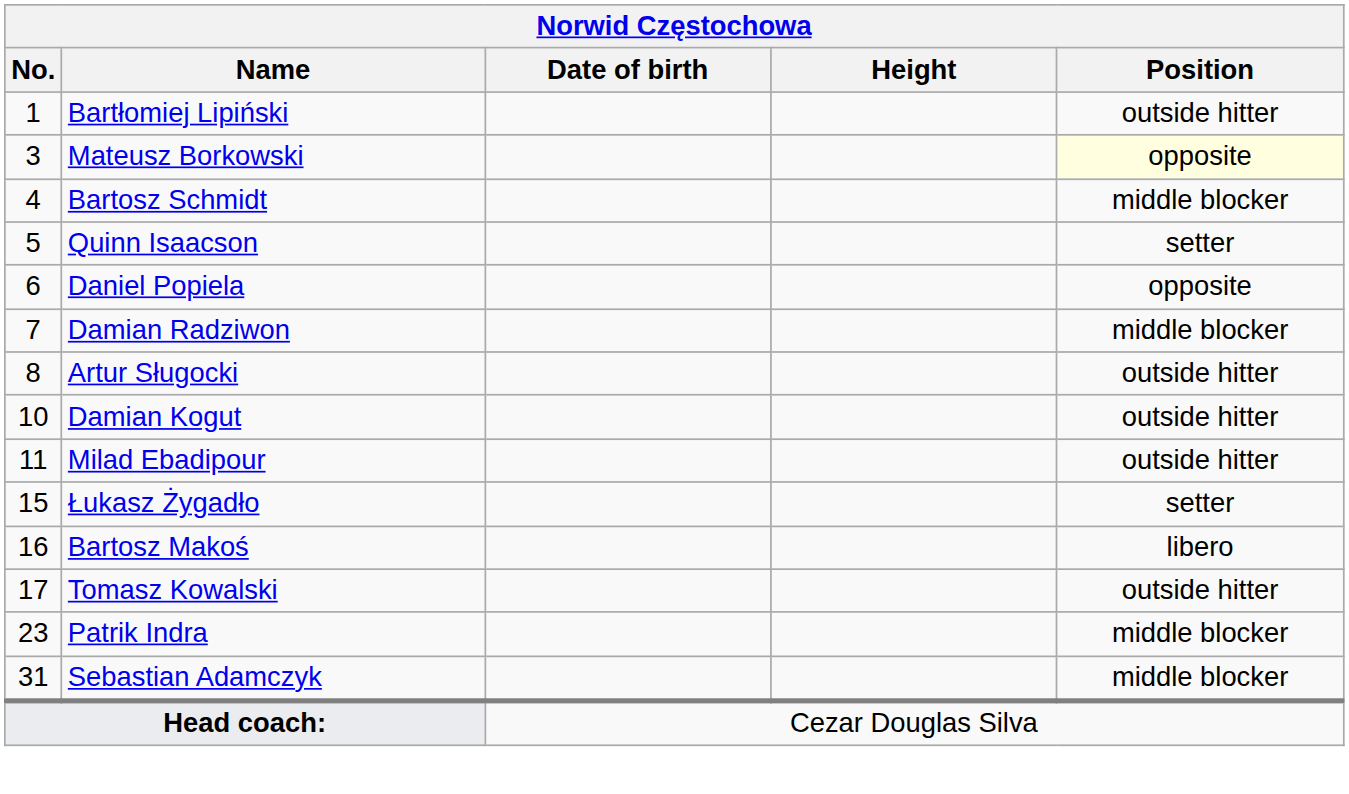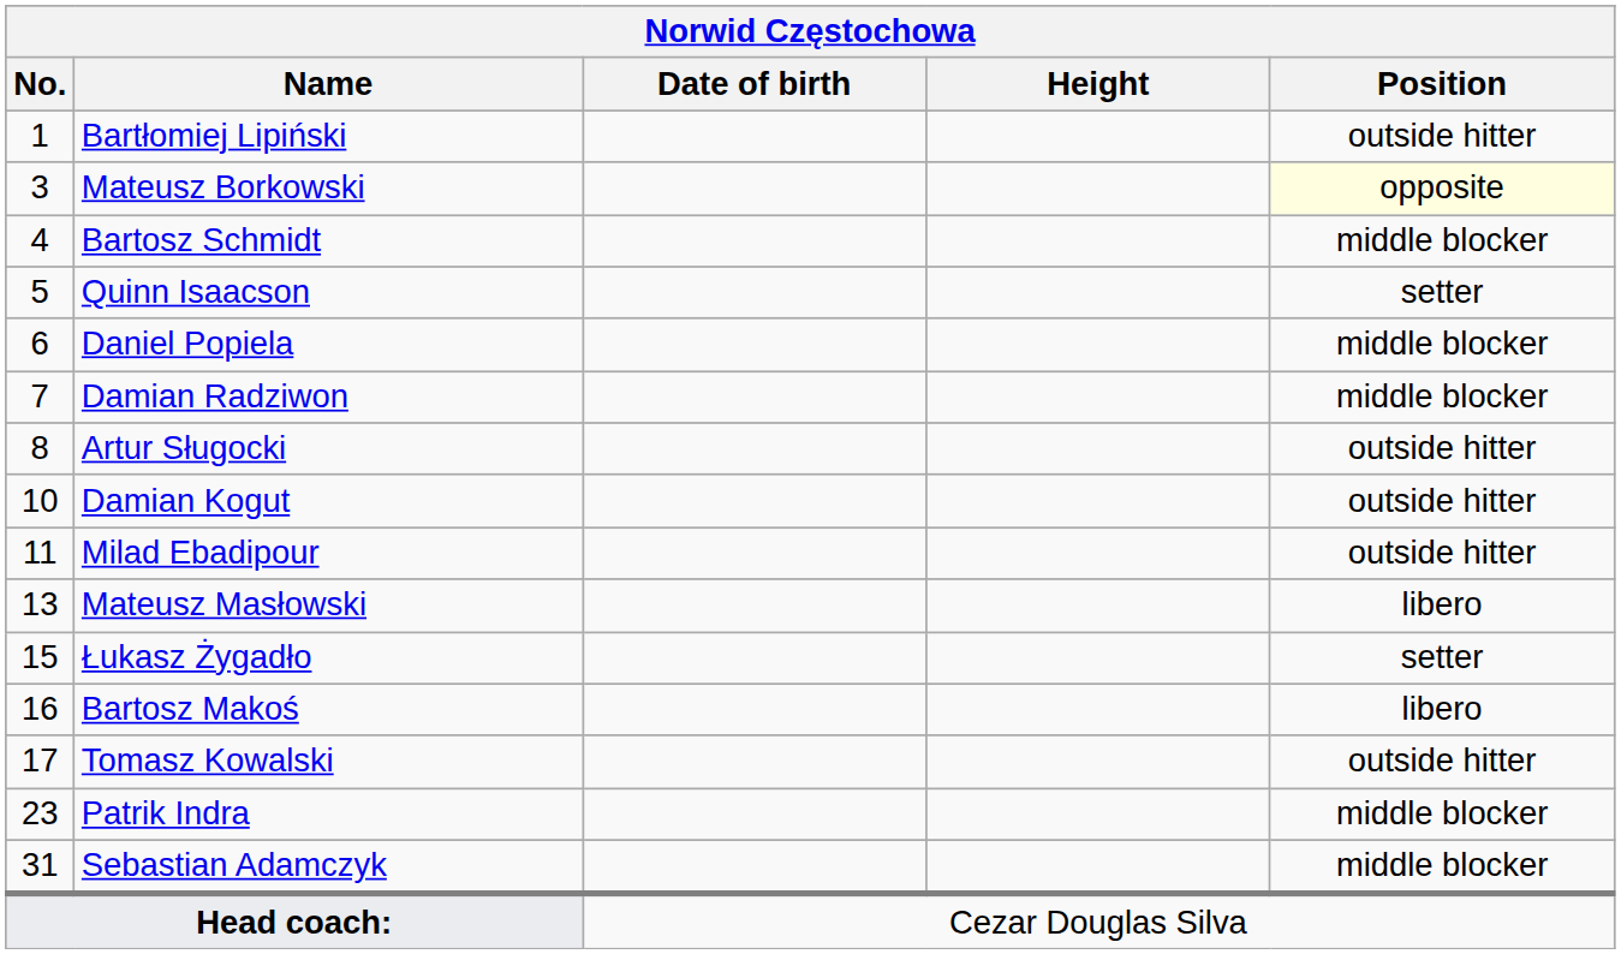Daniel Popiela | Position: opposite -> middle blocker
+ row: 13 | Mateusz Masłowski | libero
